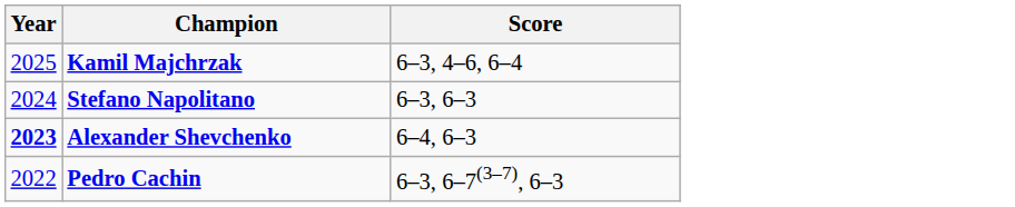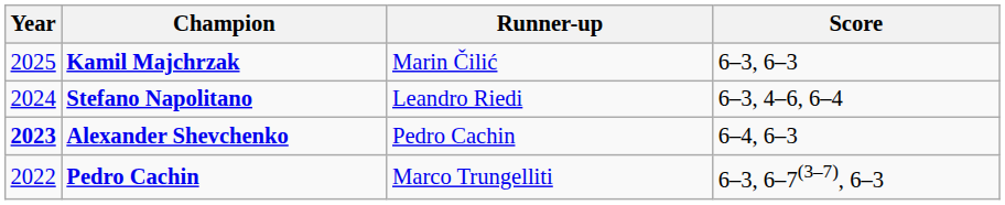+ column: Runner-up | Marin Čilić | Leandro Riedi | Pedro Cachin | Marco Trungelliti
Kamil Majchrzak | Score: 6–3, 4–6, 6–4 -> 6–3, 6–3
Stefano Napolitano | Score: 6–3, 6–3 -> 6–3, 4–6, 6–4
